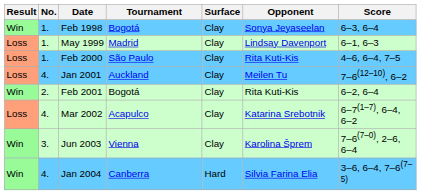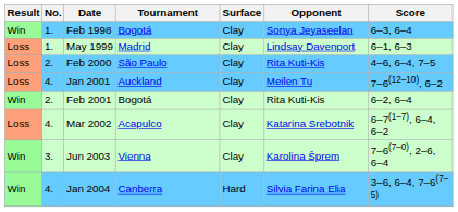Feb 2000 | No.: 1. -> 2.
